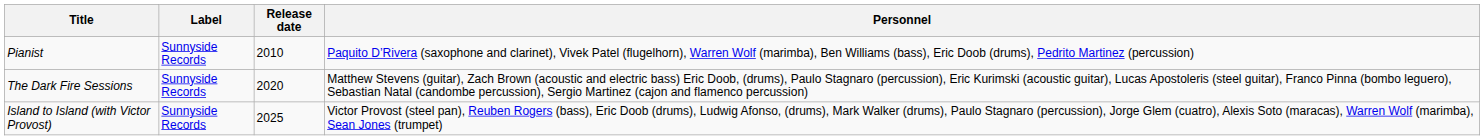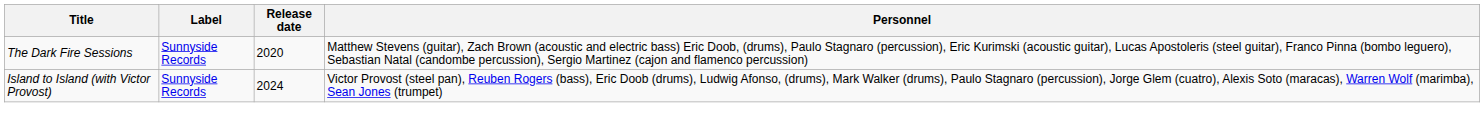- row: Pianist | Sunnyside Records | 2010 | Paquito D’Rivera (saxophone and clarinet), Vivek Patel (flugelhorn), Warren Wolf (marimba), Ben Williams (bass), Eric Doob (drums), Pedrito Martinez (percussion)
Island to Island (with Victor Provost) | Release date: 2025 -> 2024
